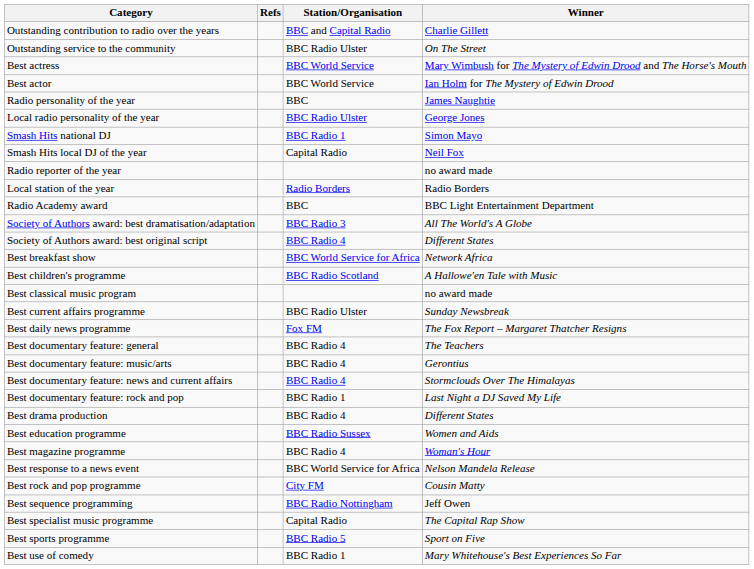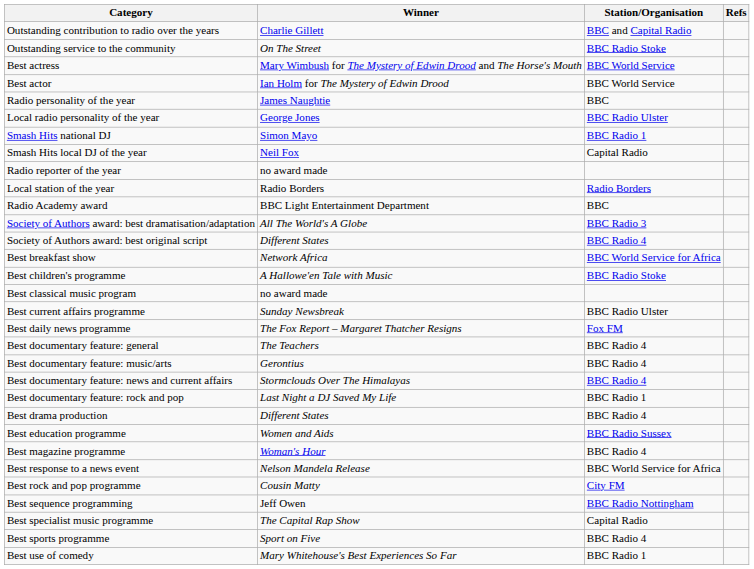columns swapped: Winner <-> Refs
Outstanding service to the community | Station/Organisation: BBC Radio Ulster -> BBC Radio Stoke
Best children's programme | Station/Organisation: BBC Radio Scotland -> BBC Radio Stoke
Best sports programme | Station/Organisation: BBC Radio 5 -> BBC Radio 4
